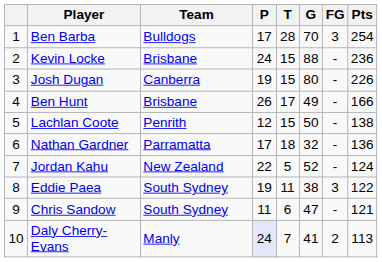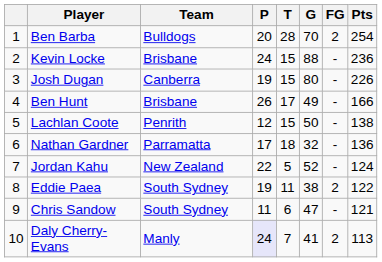Ben Barba | P: 17 -> 20
Ben Barba | FG: 3 -> 2
Eddie Paea | FG: 3 -> 2
